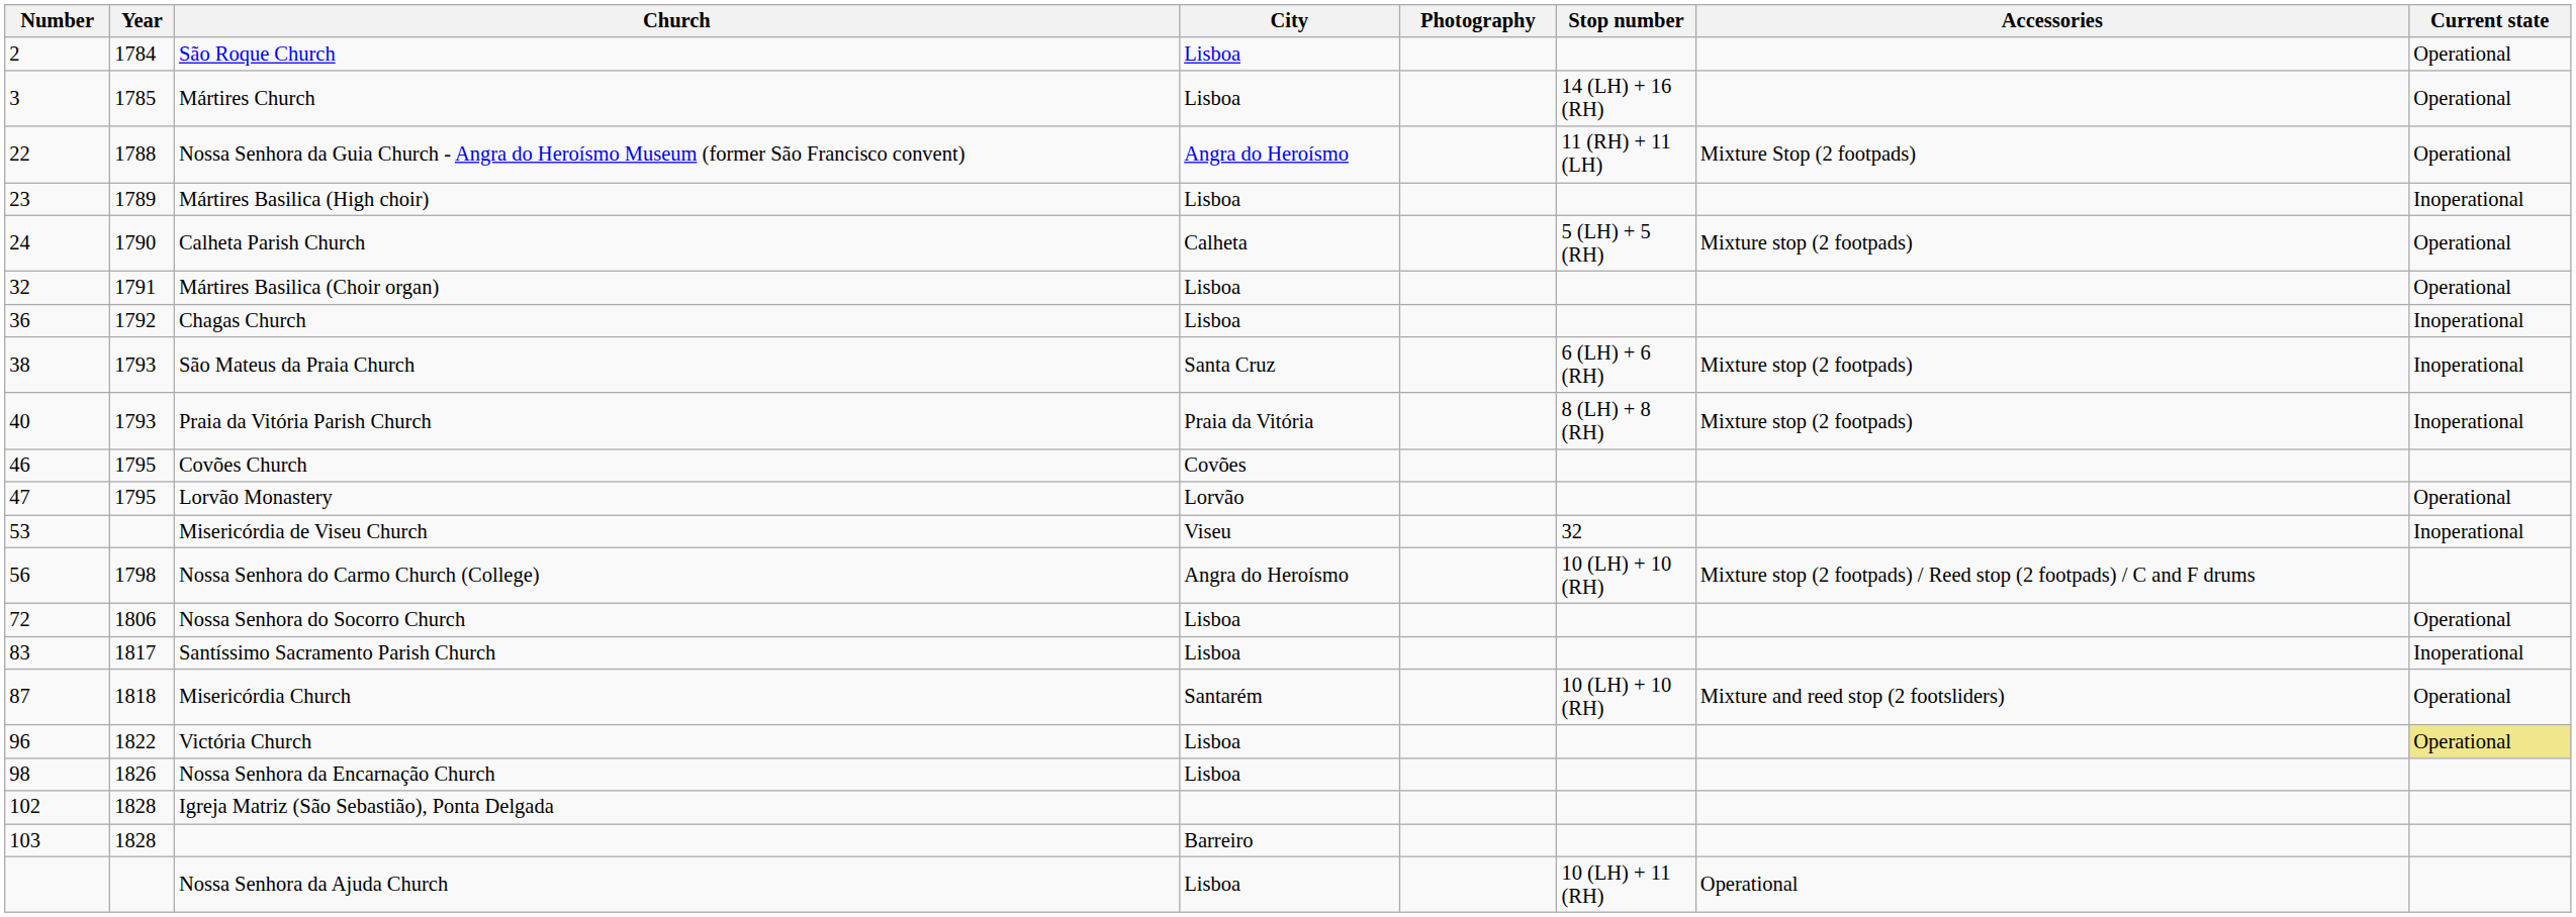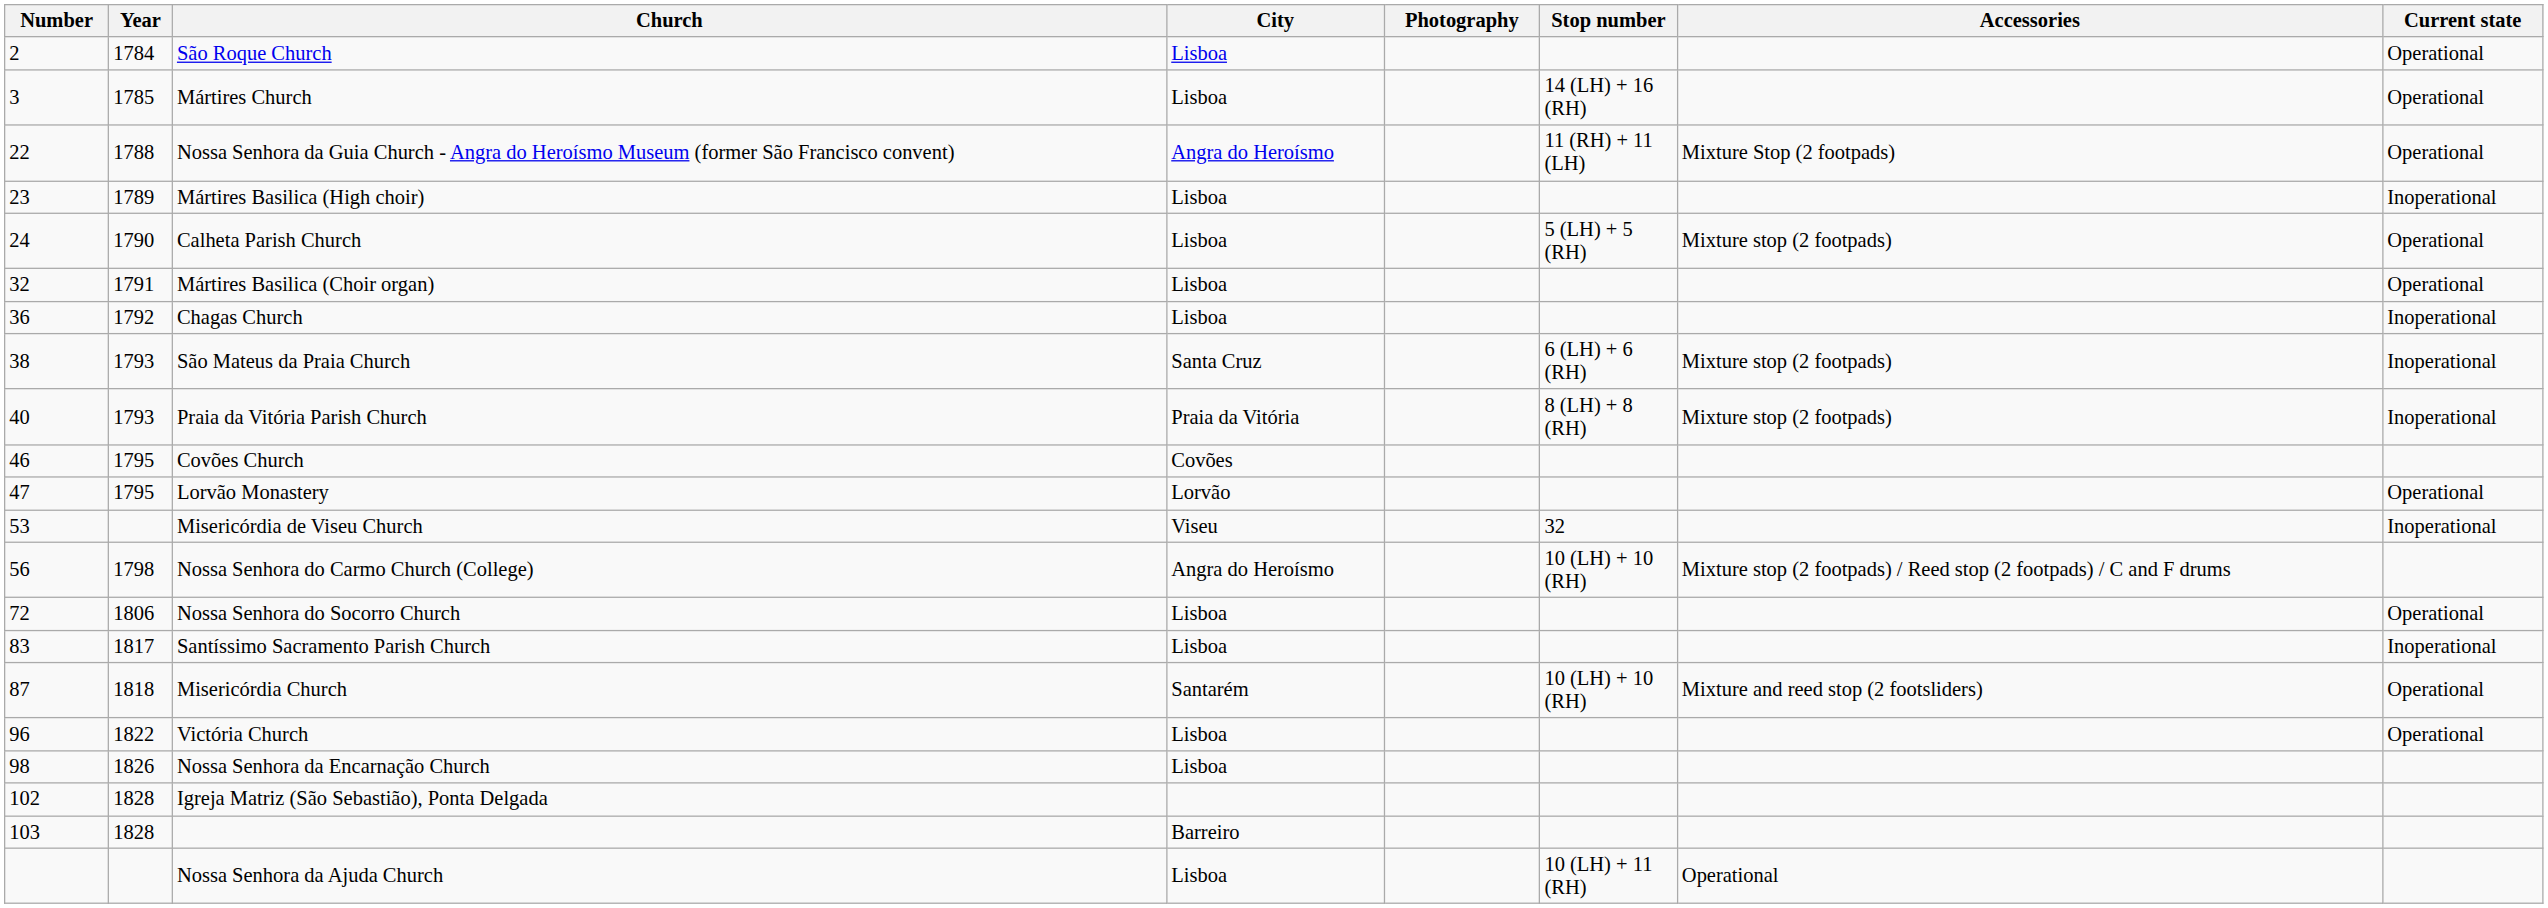Calheta Parish Church | City: Calheta -> Lisboa
Victória Church | Current state: khaki background -> no background
